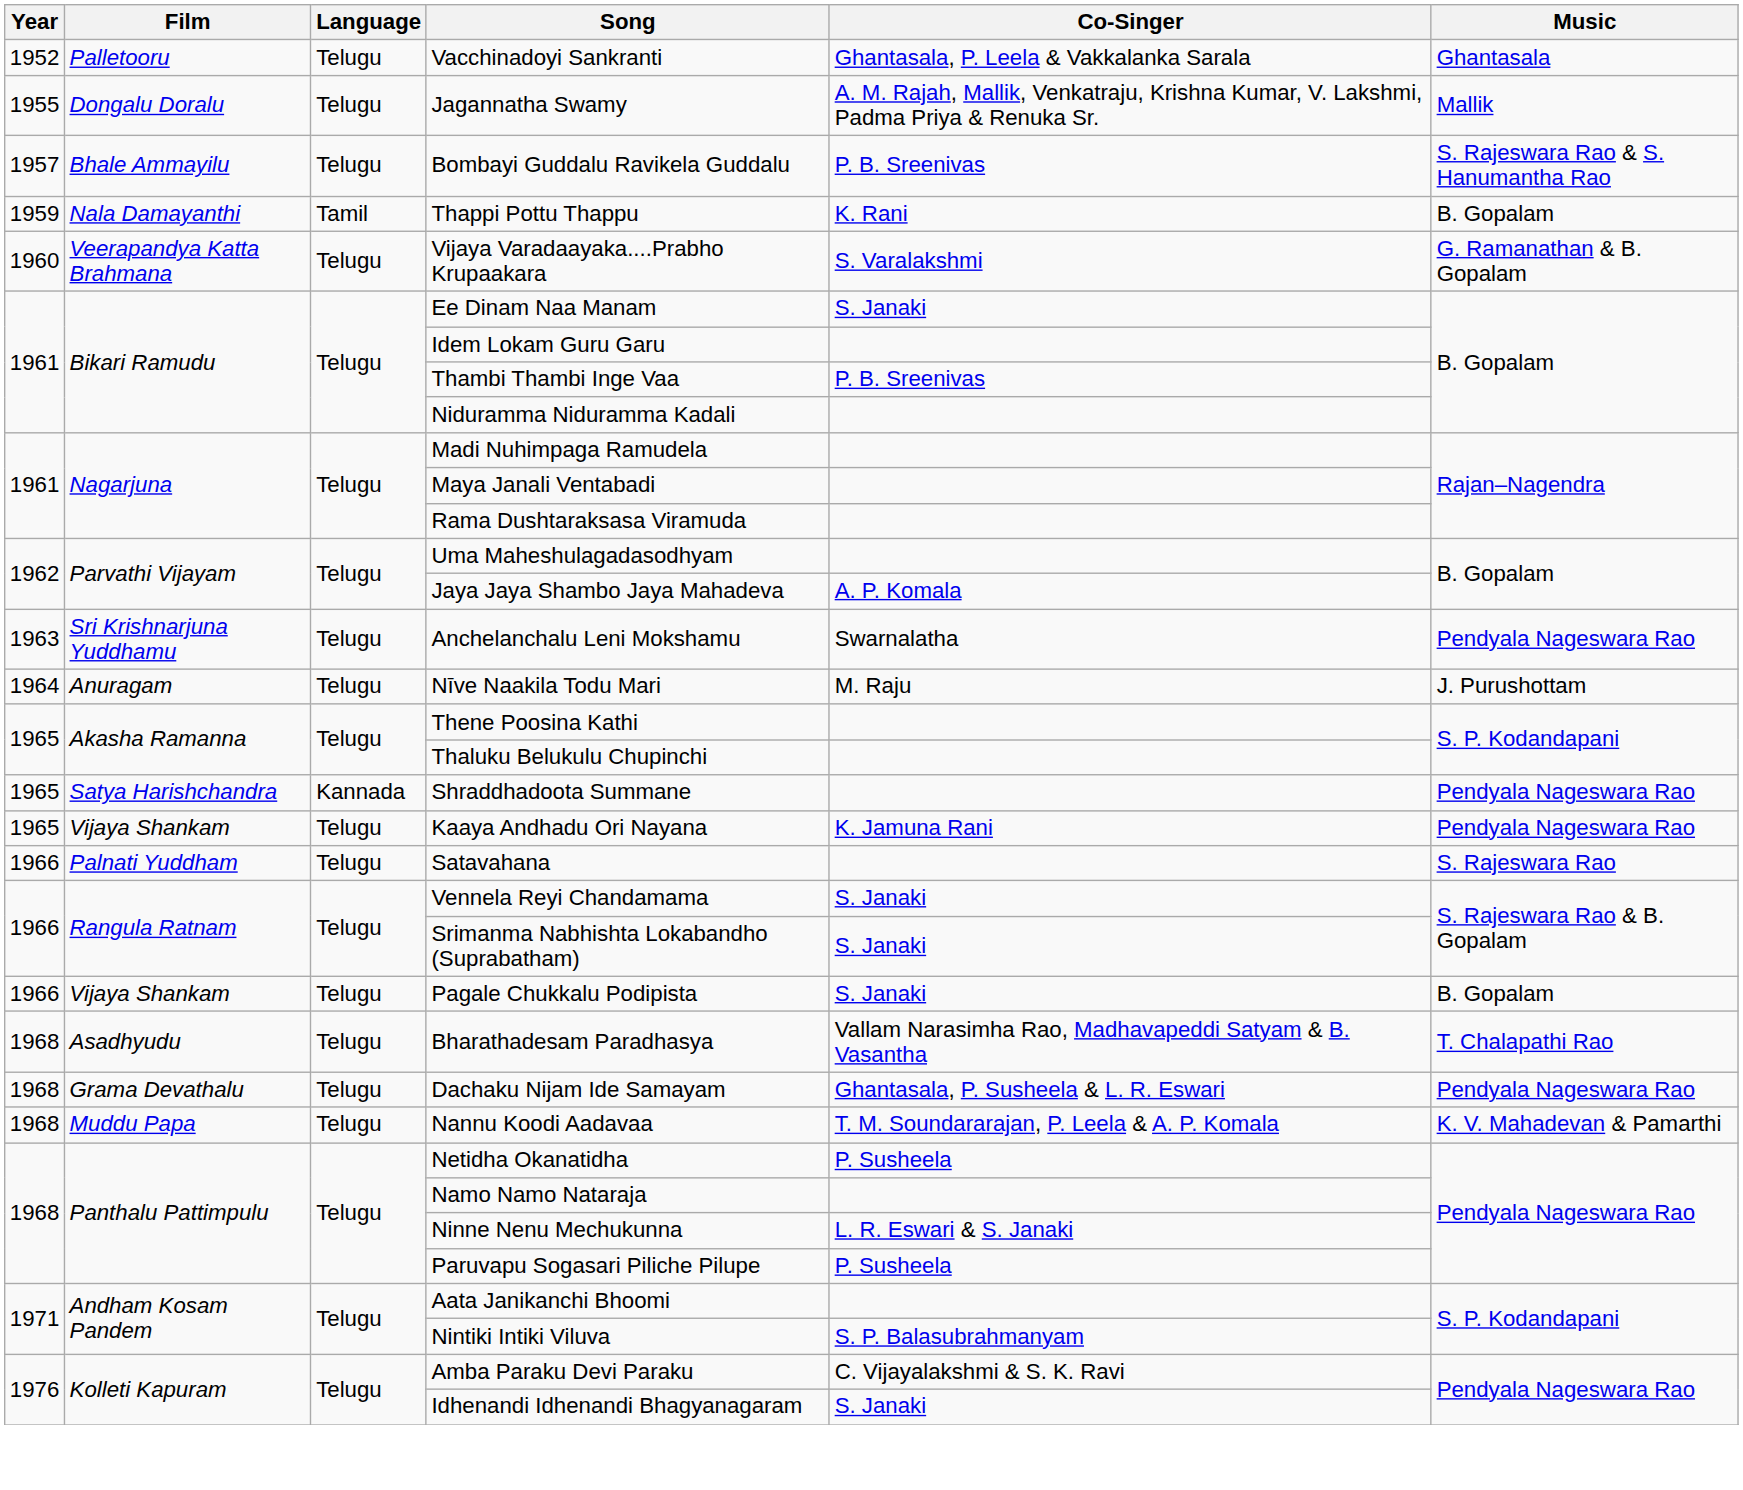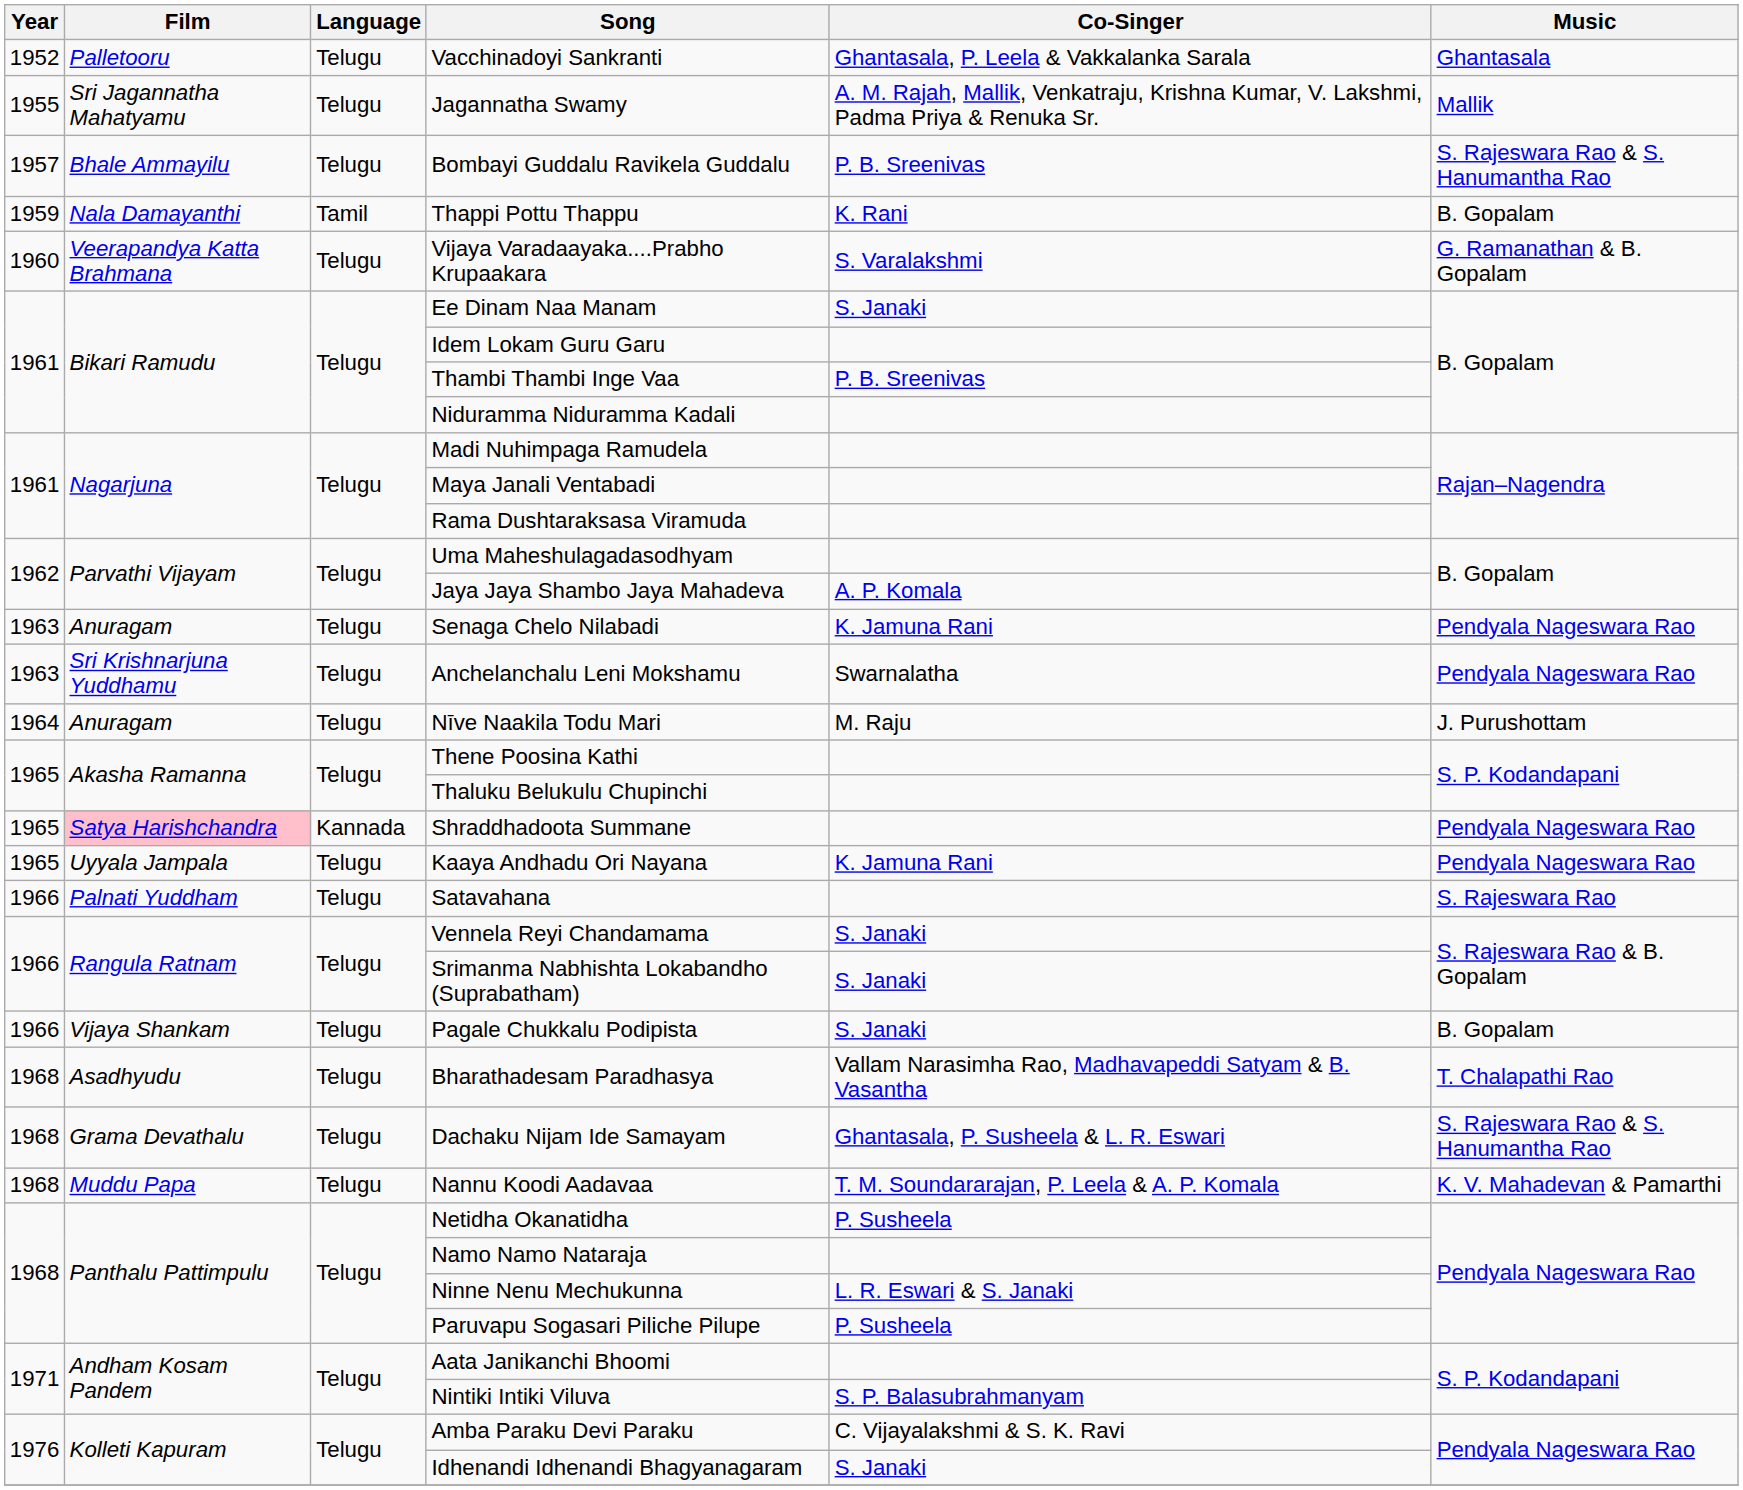Jagannatha Swamy | Film: Dongalu Doralu -> Sri Jagannatha Mahatyamu
+ row: 1963 | Anuragam | Telugu | Senaga Chelo Nilabadi | K. Jamuna Rani | Pendyala Nageswara Rao
Shraddhadoota Summane | Film: no background -> pink background
Kaaya Andhadu Ori Nayana | Film: Vijaya Shankam -> Uyyala Jampala
Dachaku Nijam Ide Samayam | Music: Pendyala Nageswara Rao -> S. Rajeswara Rao & S. Hanumantha Rao
